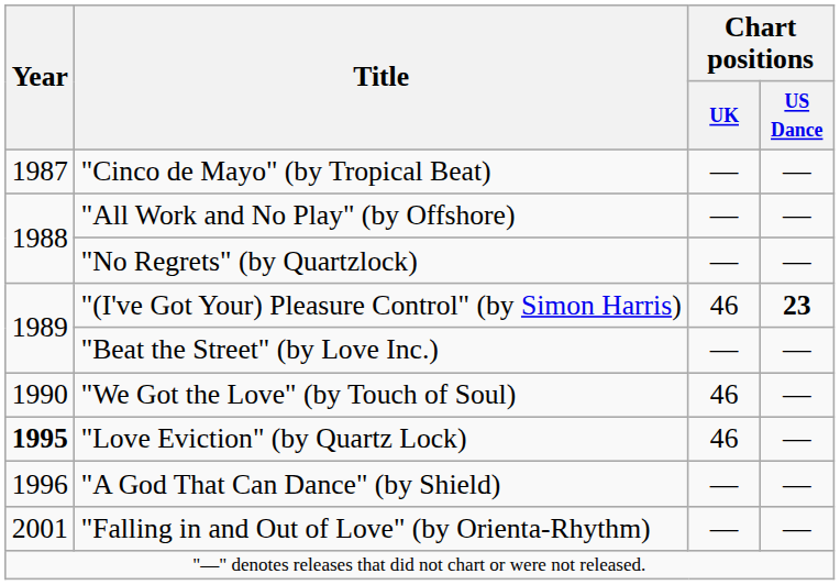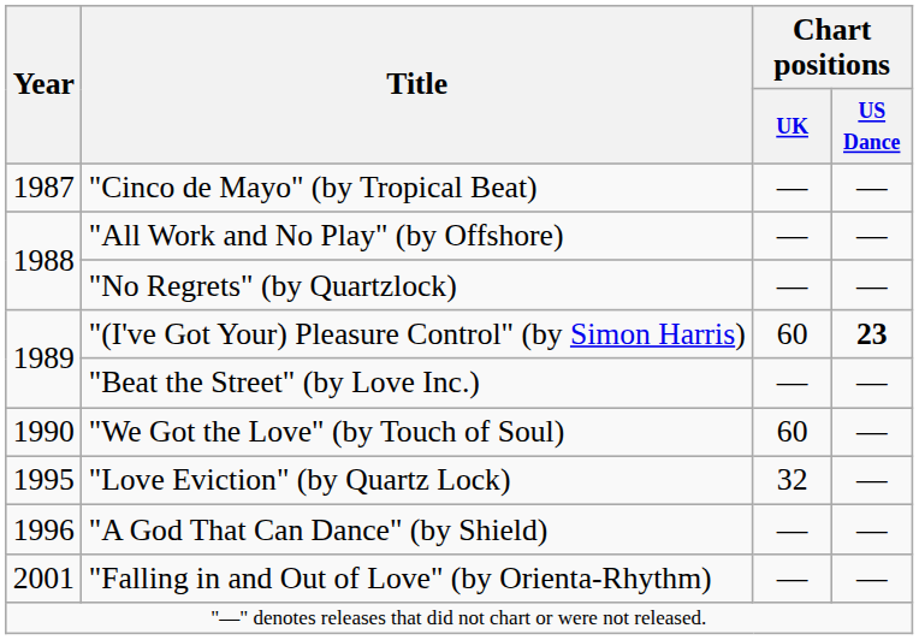"(I've Got Your) Pleasure Control" (by Simon Harris) | Chart positions / UK: 46 -> 60
"We Got the Love" (by Touch of Soul) | Chart positions / UK: 46 -> 60
"Love Eviction" (by Quartz Lock) | Year: bold -> normal
"Love Eviction" (by Quartz Lock) | Chart positions / UK: 46 -> 32
